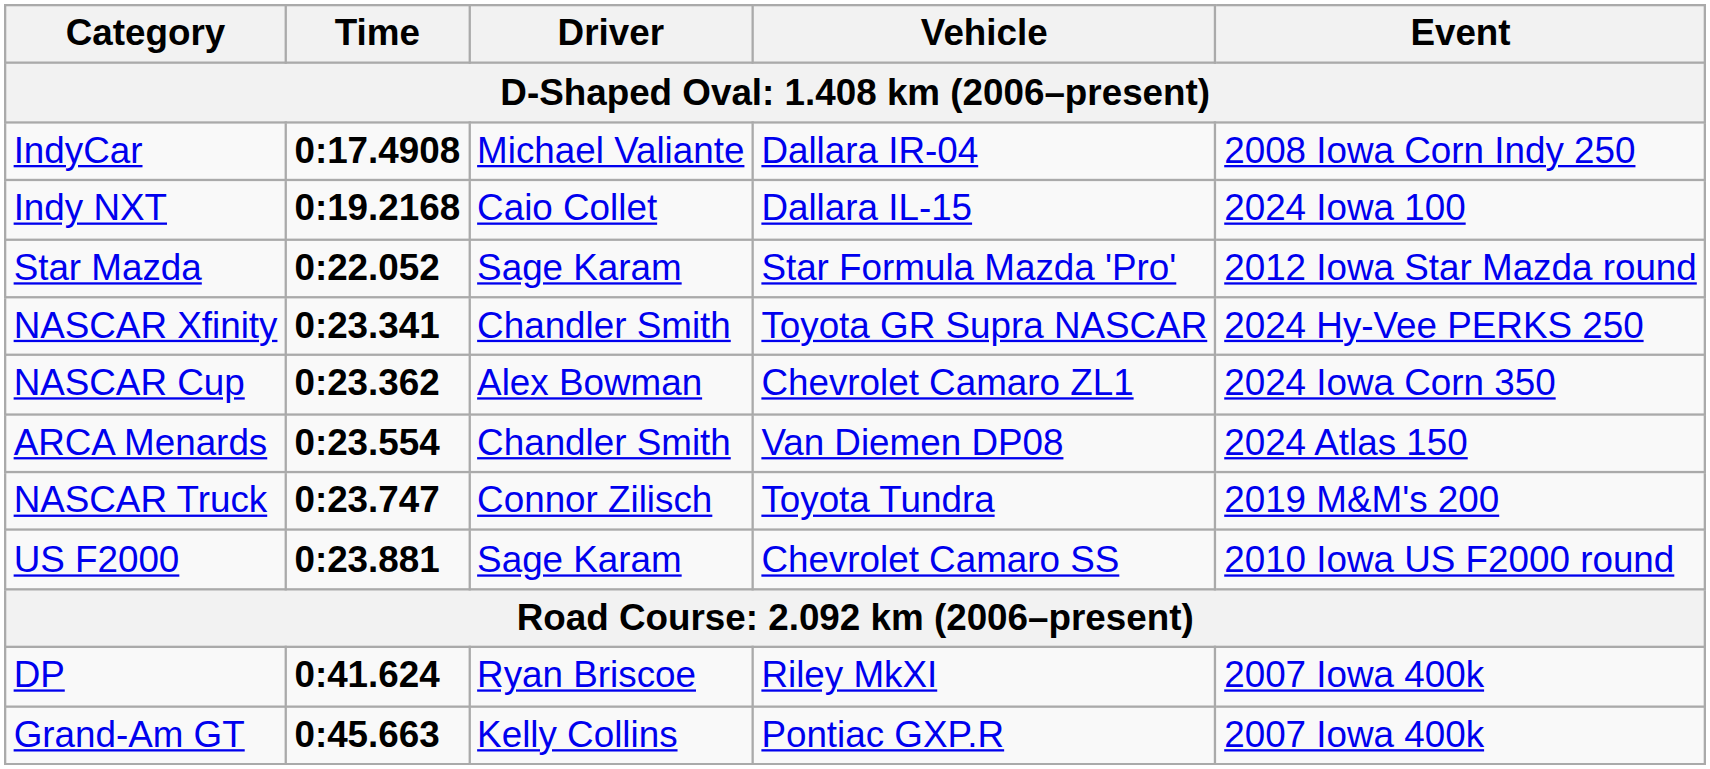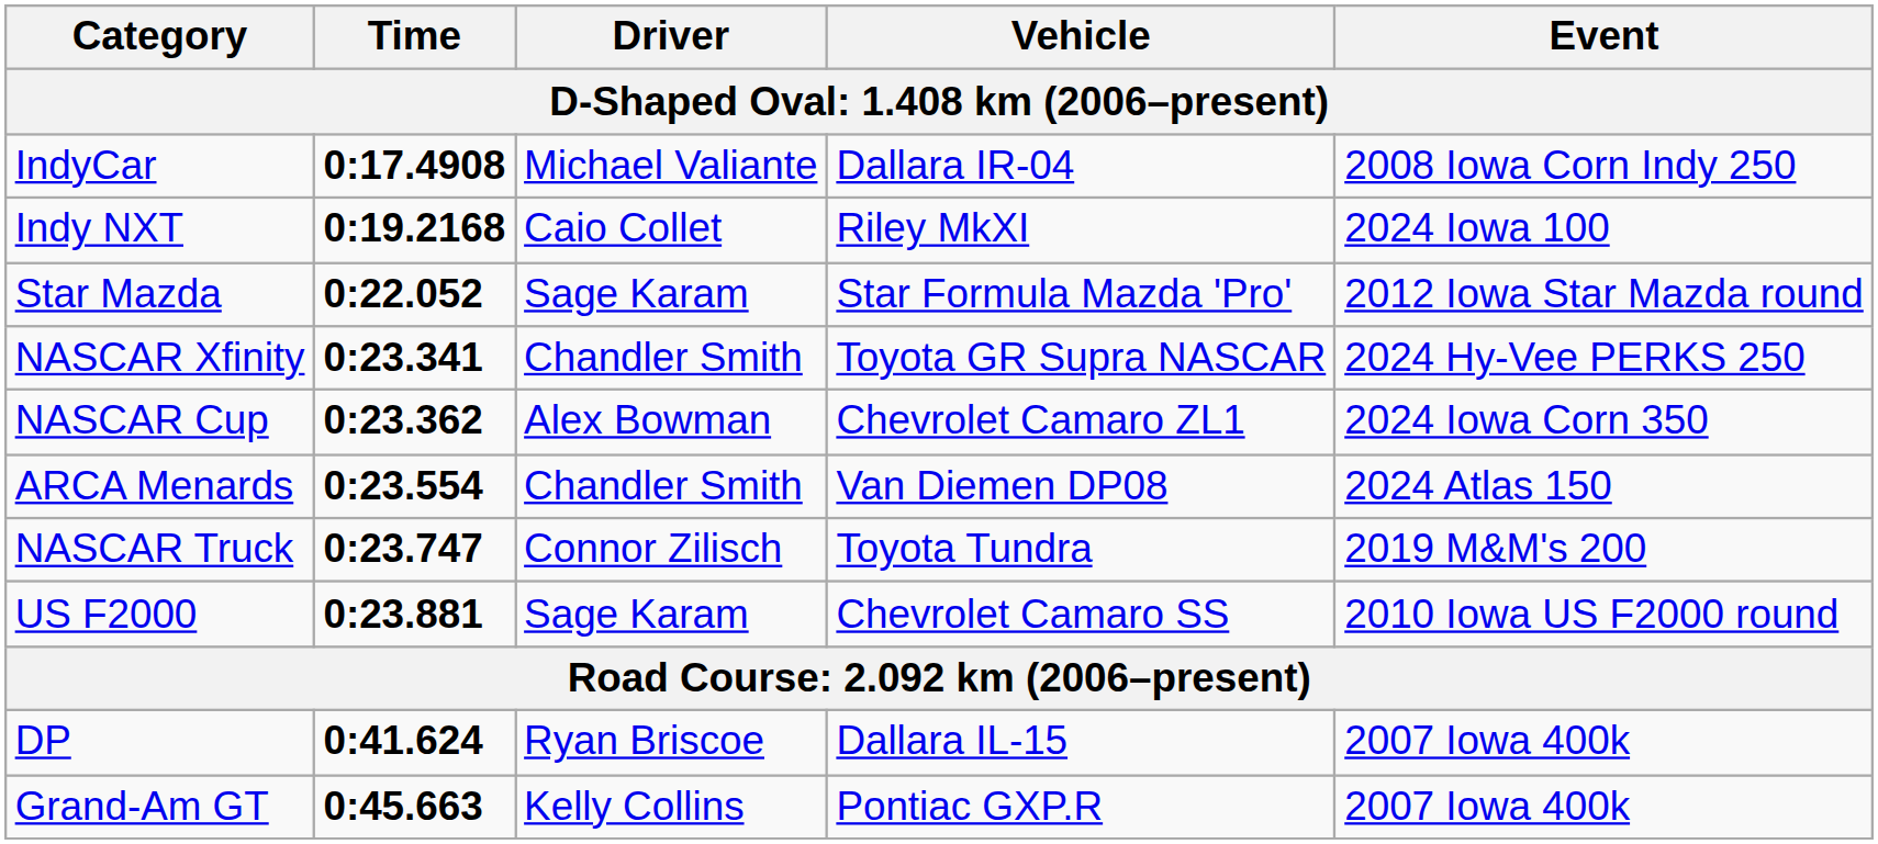Indy NXT | Vehicle: Dallara IL-15 -> Riley MkXI
DP | Vehicle: Riley MkXI -> Dallara IL-15
